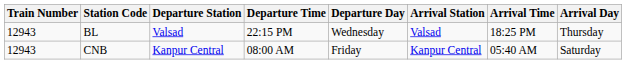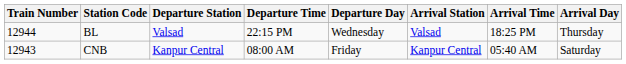BL | Train Number: 12943 -> 12944
